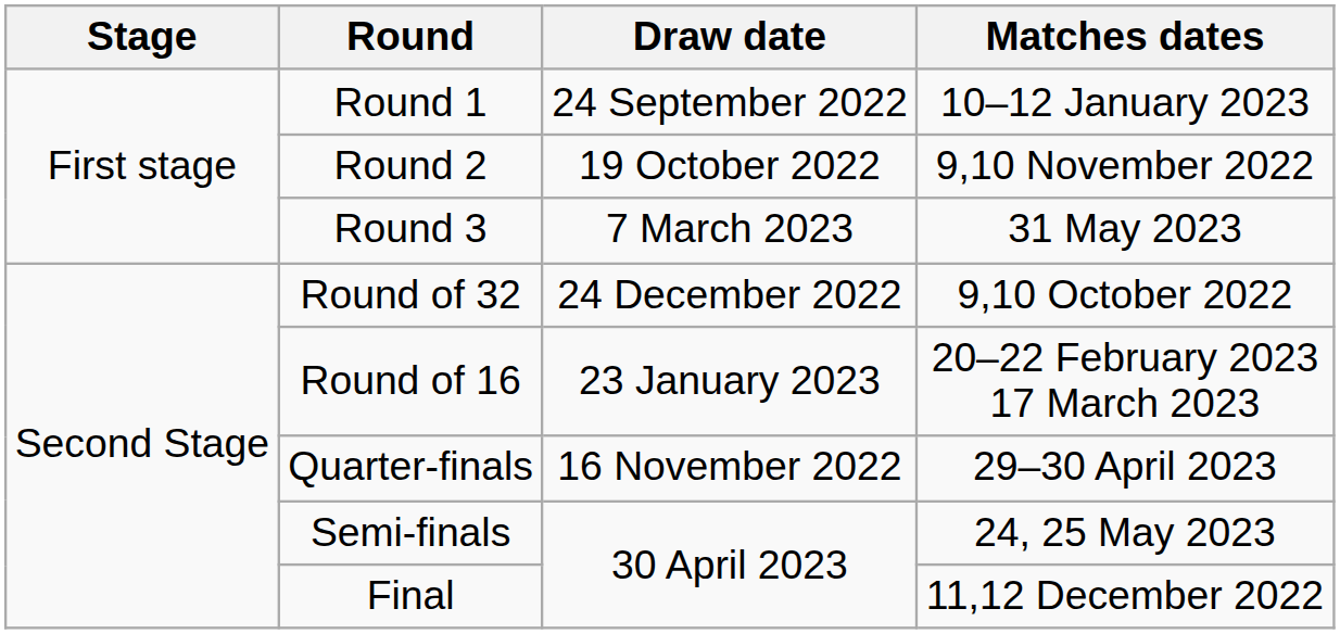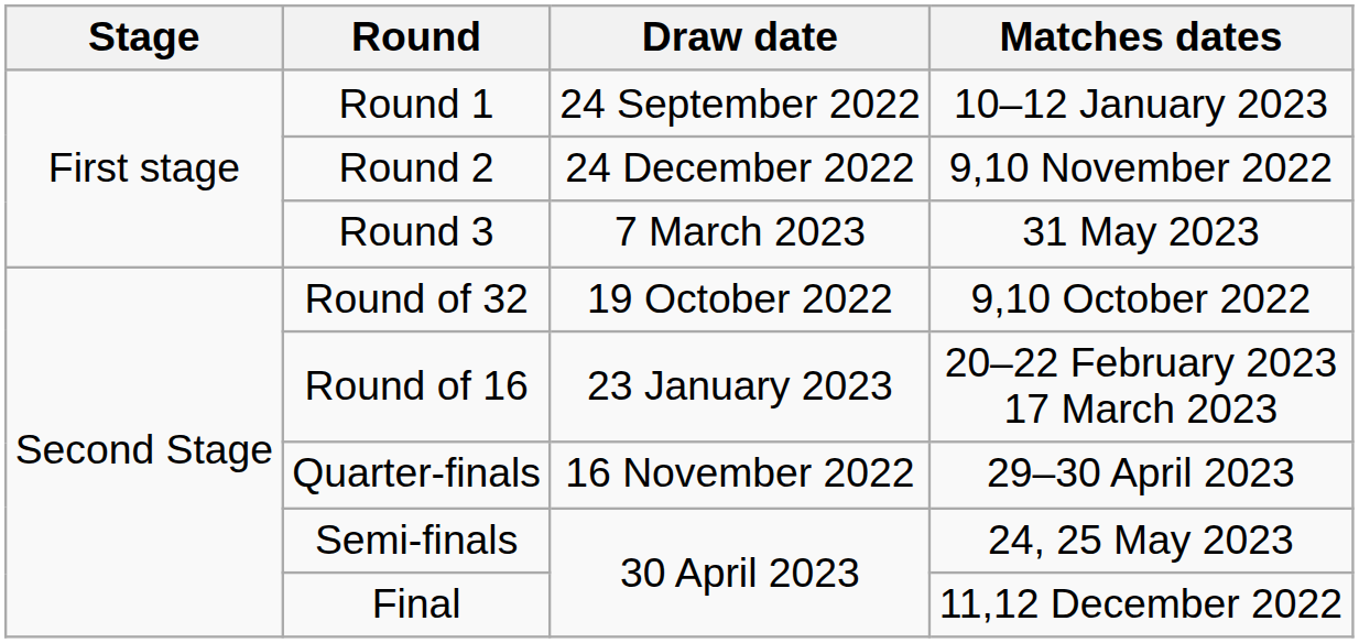Round 2 | Draw date: 19 October 2022 -> 24 December 2022
Round of 32 | Draw date: 24 December 2022 -> 19 October 2022
